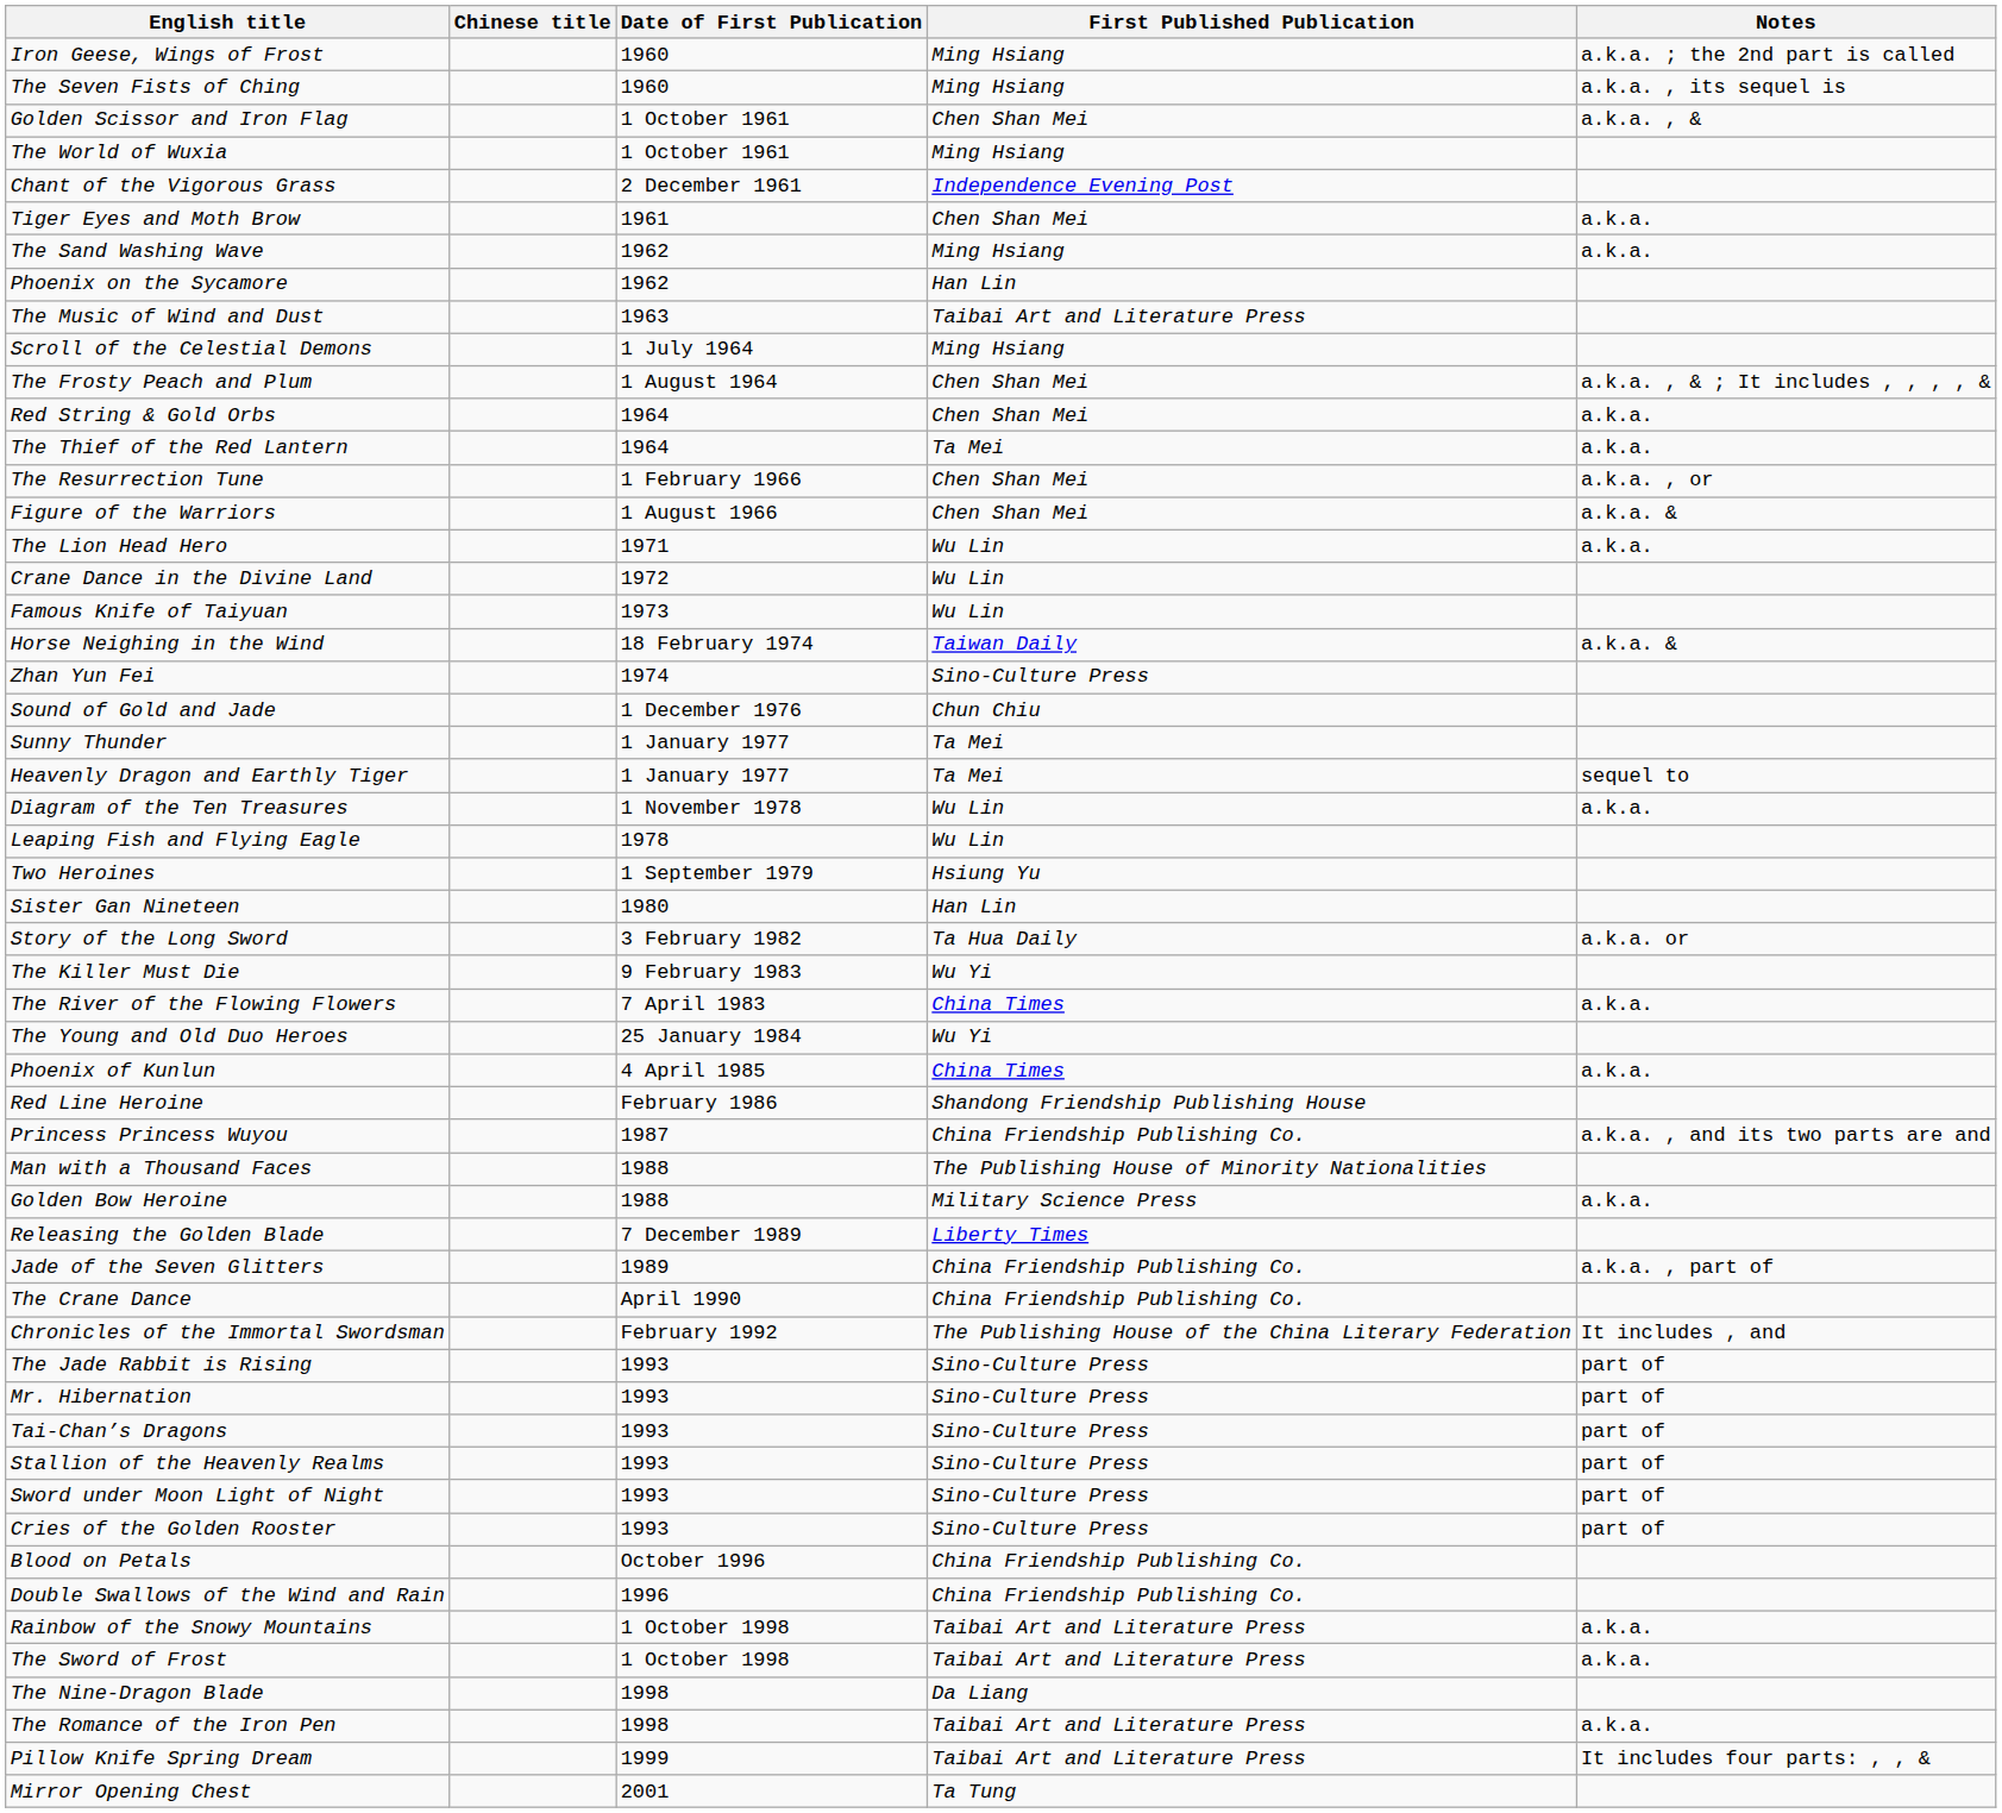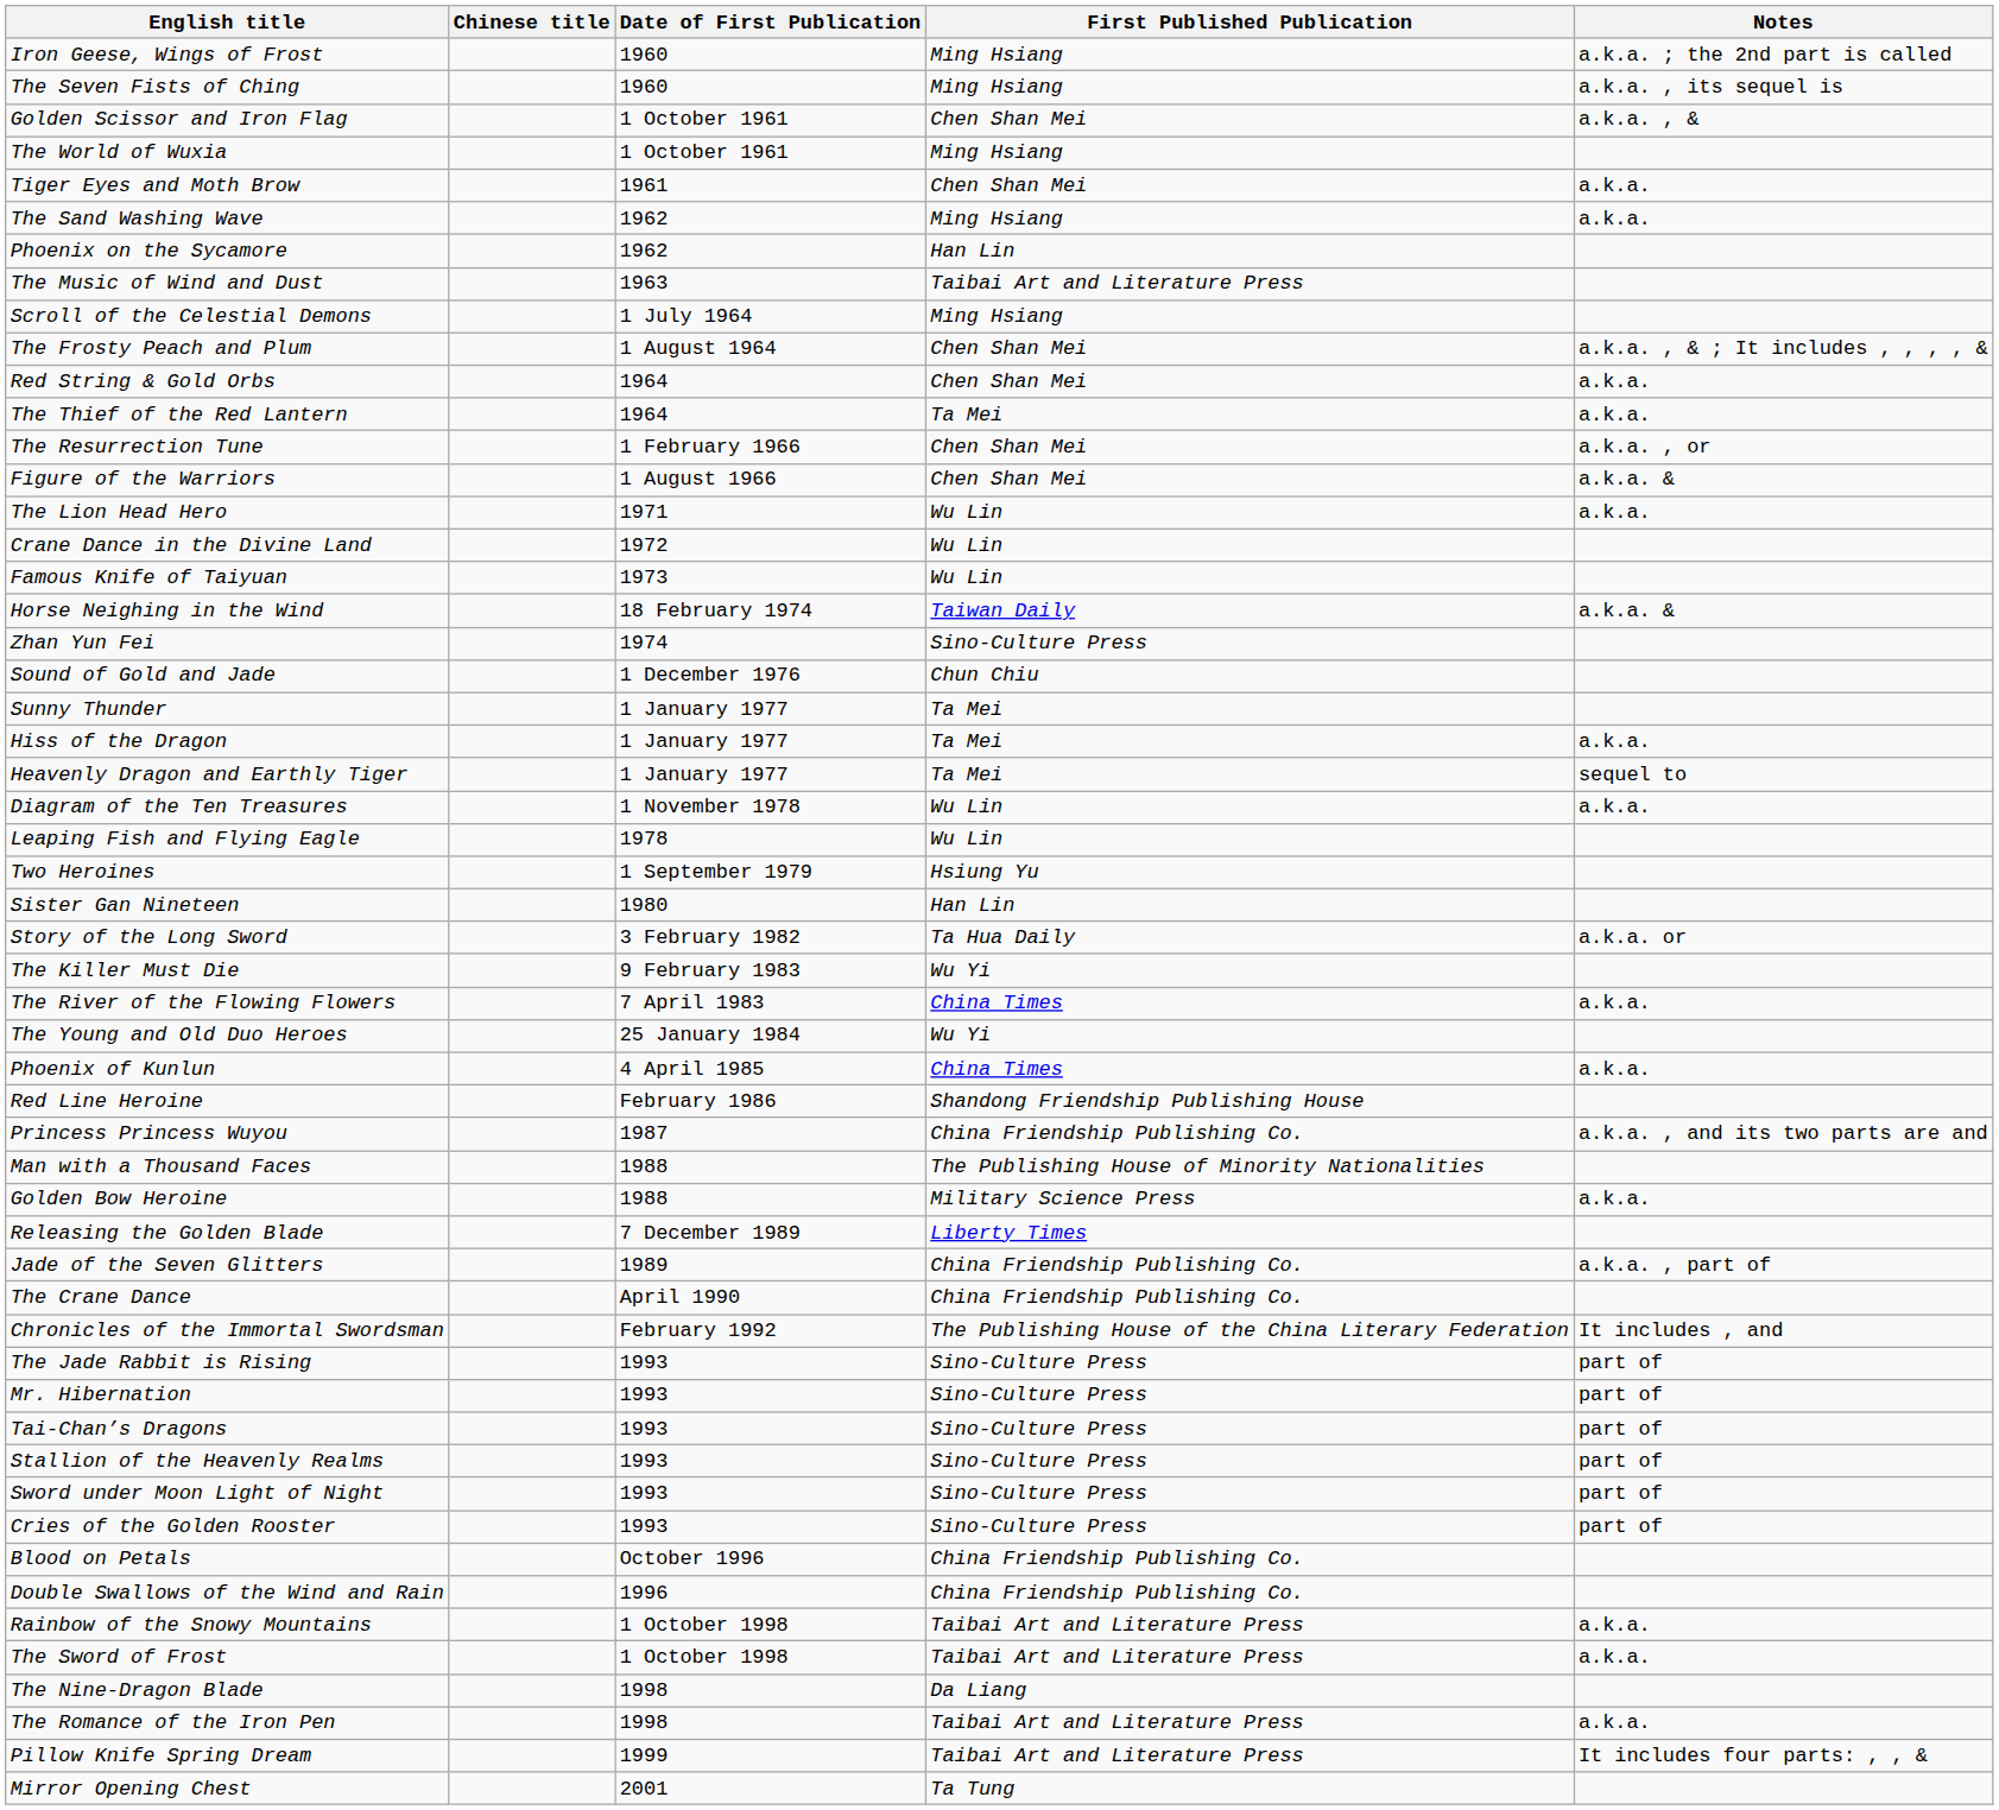- row: Chant of the Vigorous Grass | 2 December 1961 | Independence Evening Post
+ row: Hiss of the Dragon | 1 January 1977 | Ta Mei | a.k.a.
